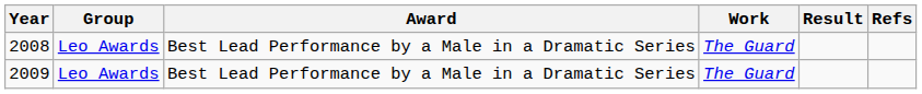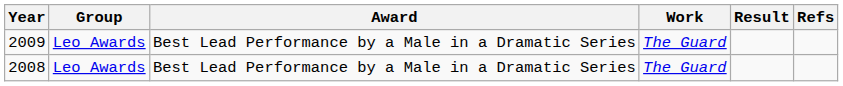rows swapped: 2008 <-> 2009
